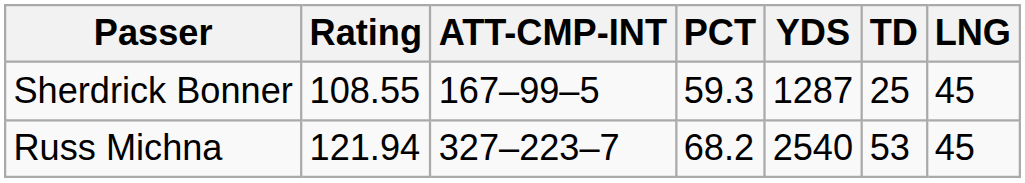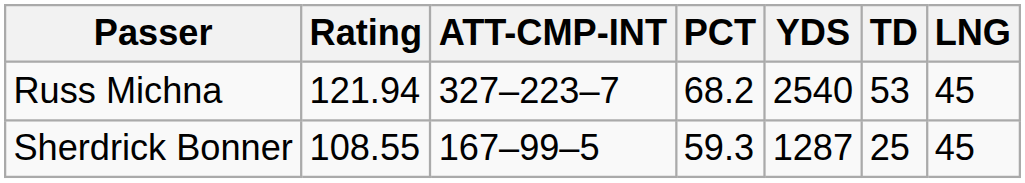rows swapped: Russ Michna <-> Sherdrick Bonner
